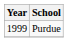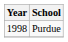Purdue | Year: 1999 -> 1998
